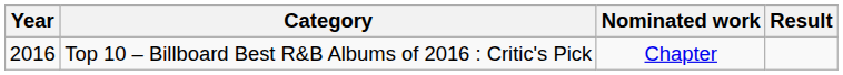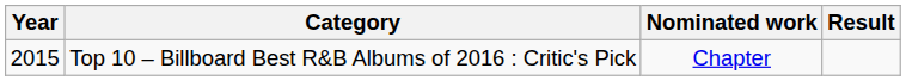Top 10 – Billboard Best R&B Albums of 2016 : Critic's Pick | Year: 2016 -> 2015
